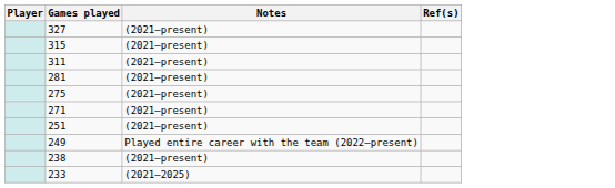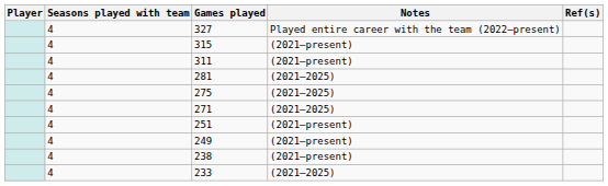+ column: Seasons played with team | 4 | 4 | 4 | 4 | 4 | 4 | 4 | 4 | 4 | 4
327 | Notes: (2021–present) -> Played entire career with the team (2022–present)
281 | Notes: (2021–present) -> (2021–2025)
275 | Notes: (2021–present) -> (2021–2025)
271 | Notes: (2021–present) -> (2021–2025)
249 | Notes: Played entire career with the team (2022–present) -> (2021–present)
